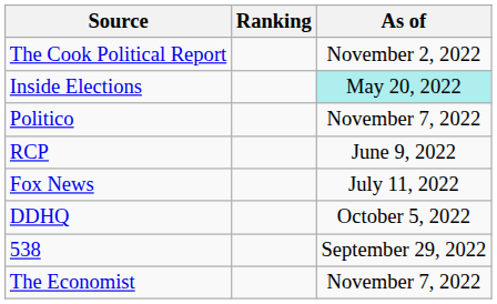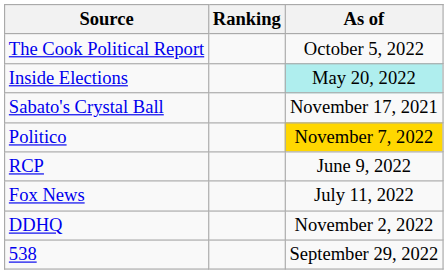The Cook Political Report | As of: November 2, 2022 -> October 5, 2022
+ row: Sabato's Crystal Ball | November 17, 2021
Politico | As of: no background -> gold background
DDHQ | As of: October 5, 2022 -> November 2, 2022
- row: The Economist | November 7, 2022
